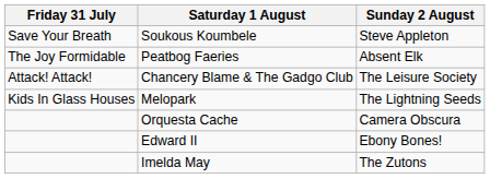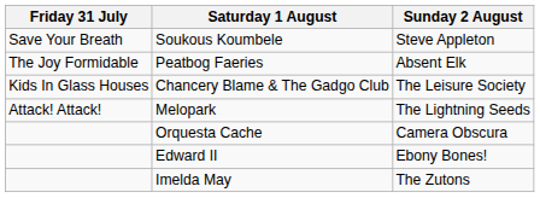Chancery Blame & The Gadgo Club | Friday 31 July: Attack! Attack! -> Kids In Glass Houses
Melopark | Friday 31 July: Kids In Glass Houses -> Attack! Attack!
